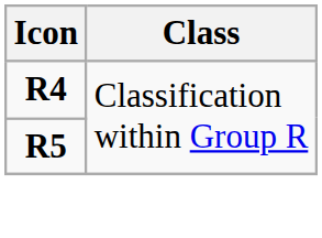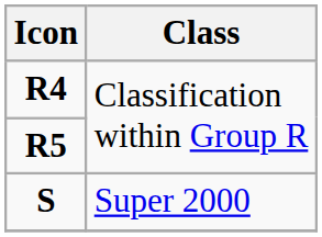+ row: S | Super 2000
